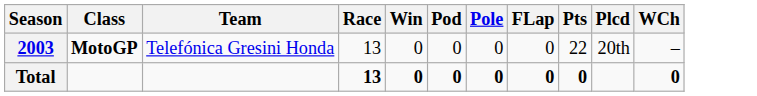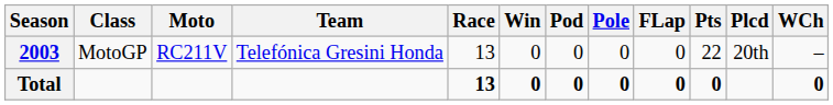+ column: Moto | RC211V
2003 | Class: bold -> normal
